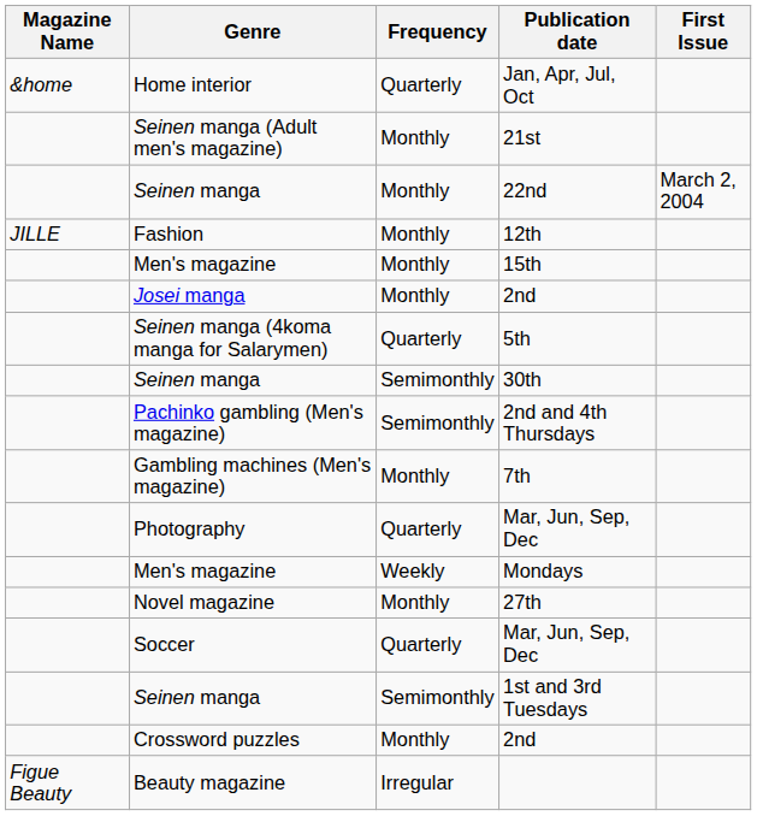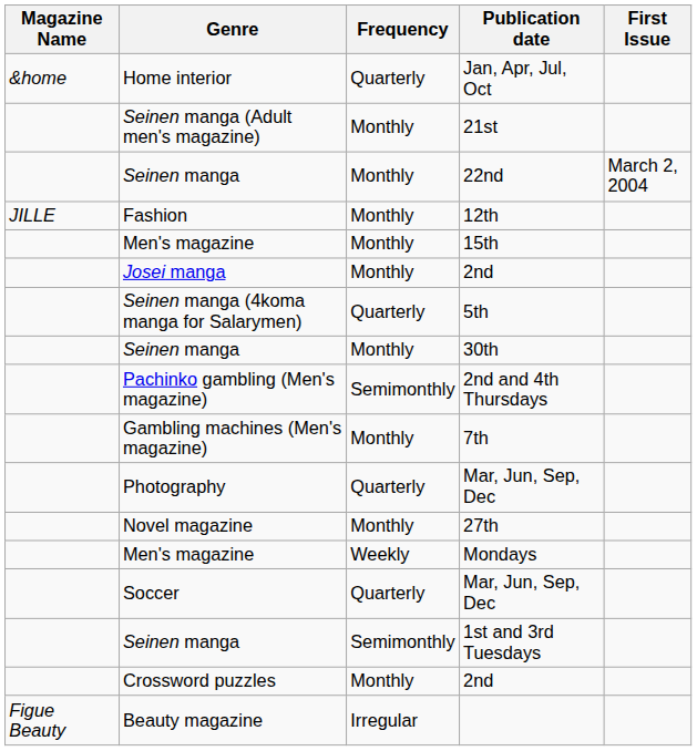30th | Frequency: Semimonthly -> Monthly
rows swapped: 27th <-> Mondays
